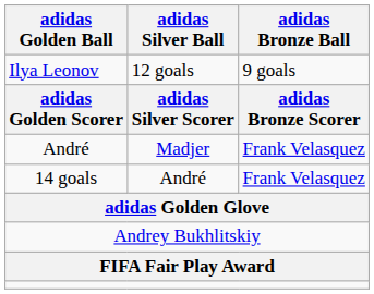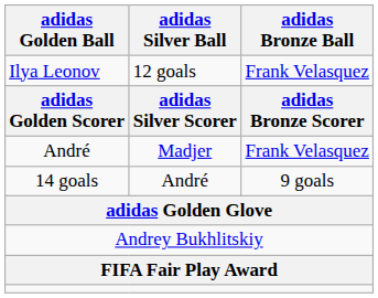Ilya Leonov | adidas Bronze Ball: 9 goals -> Frank Velasquez
14 goals | adidas Bronze Ball: Frank Velasquez -> 9 goals
